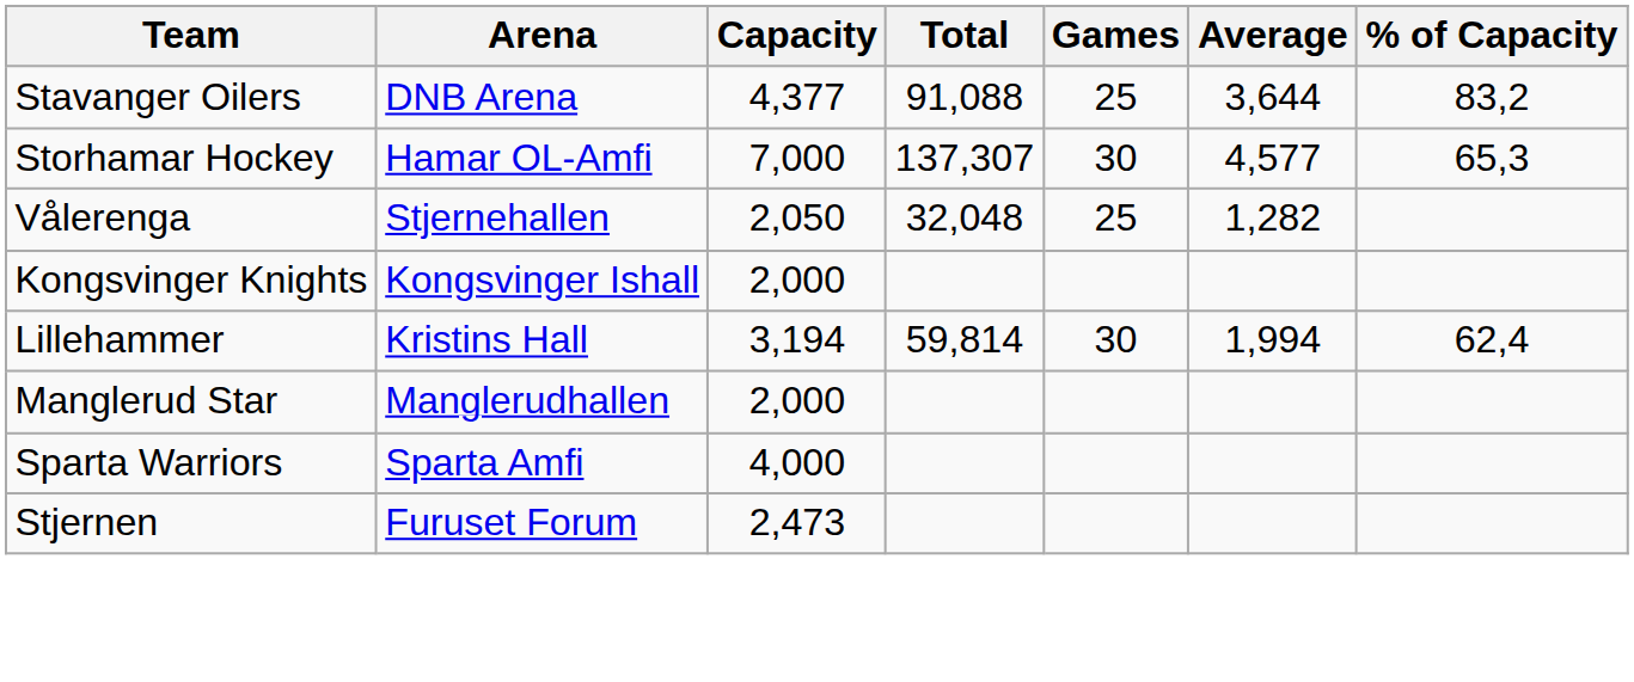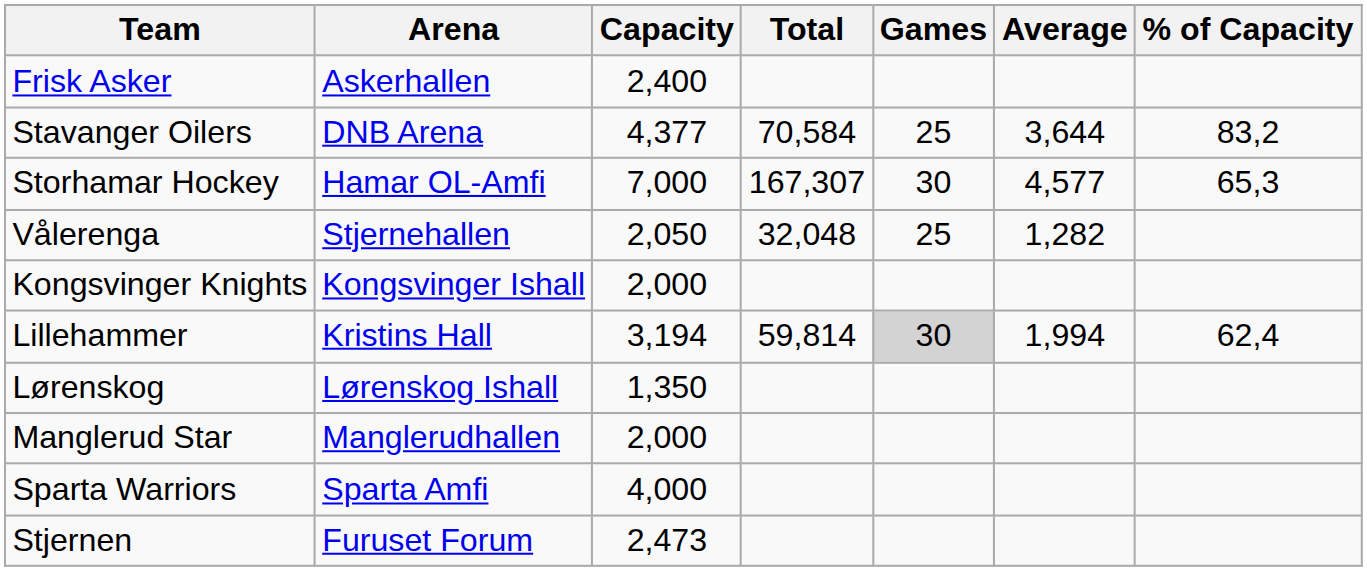+ row: Frisk Asker | Askerhallen | 2,400
Stavanger Oilers | Total: 91,088 -> 70,584
Storhamar Hockey | Total: 137,307 -> 167,307
Lillehammer | Games: no background -> lightgrey background
+ row: Lørenskog | Lørenskog Ishall | 1,350
